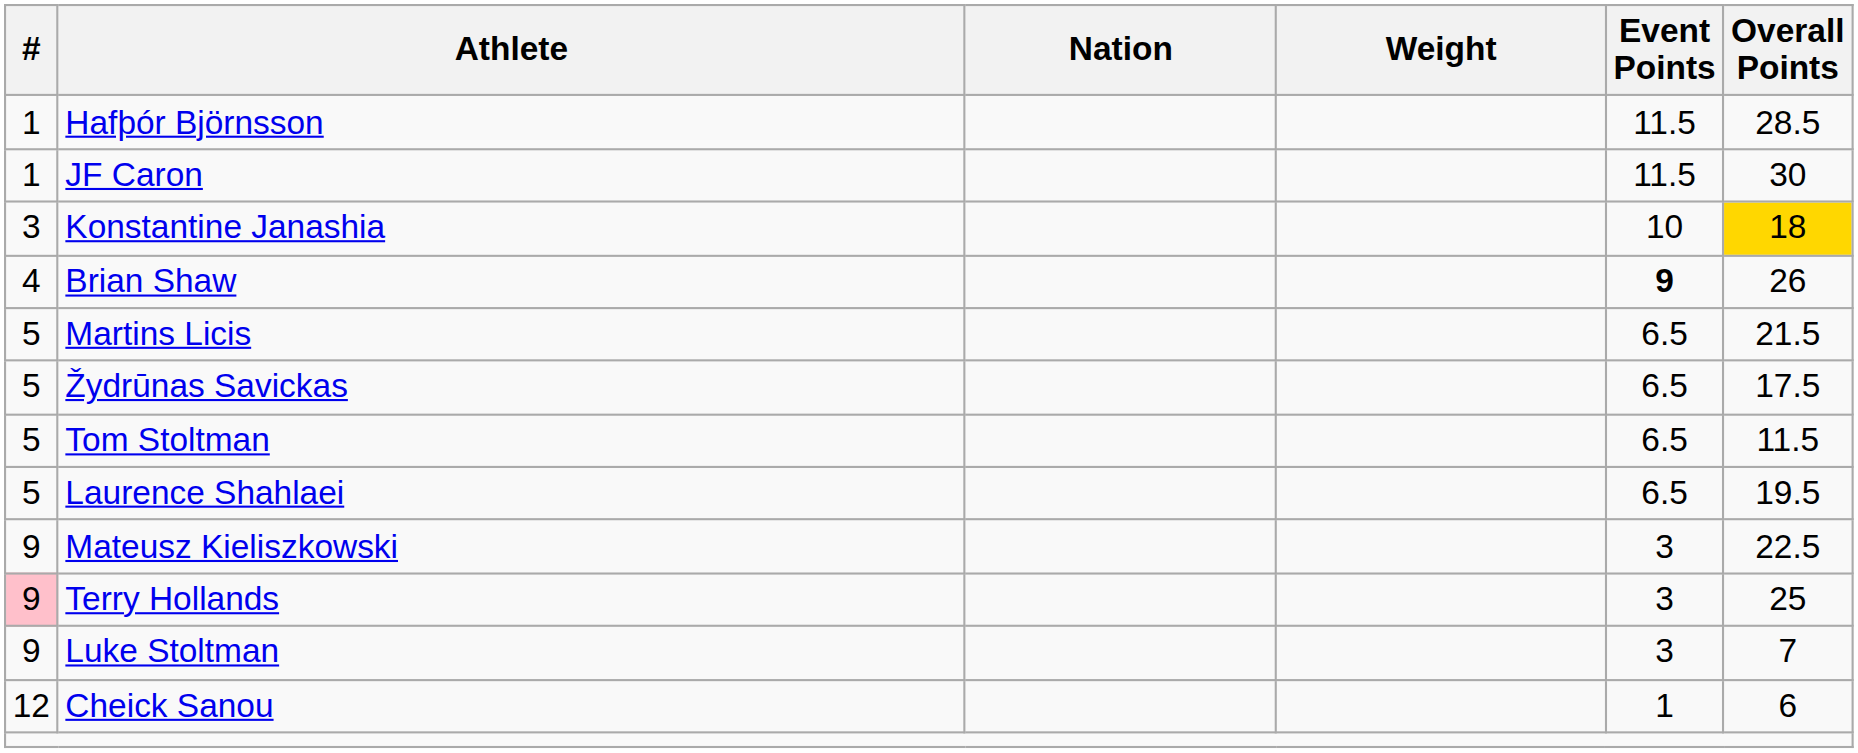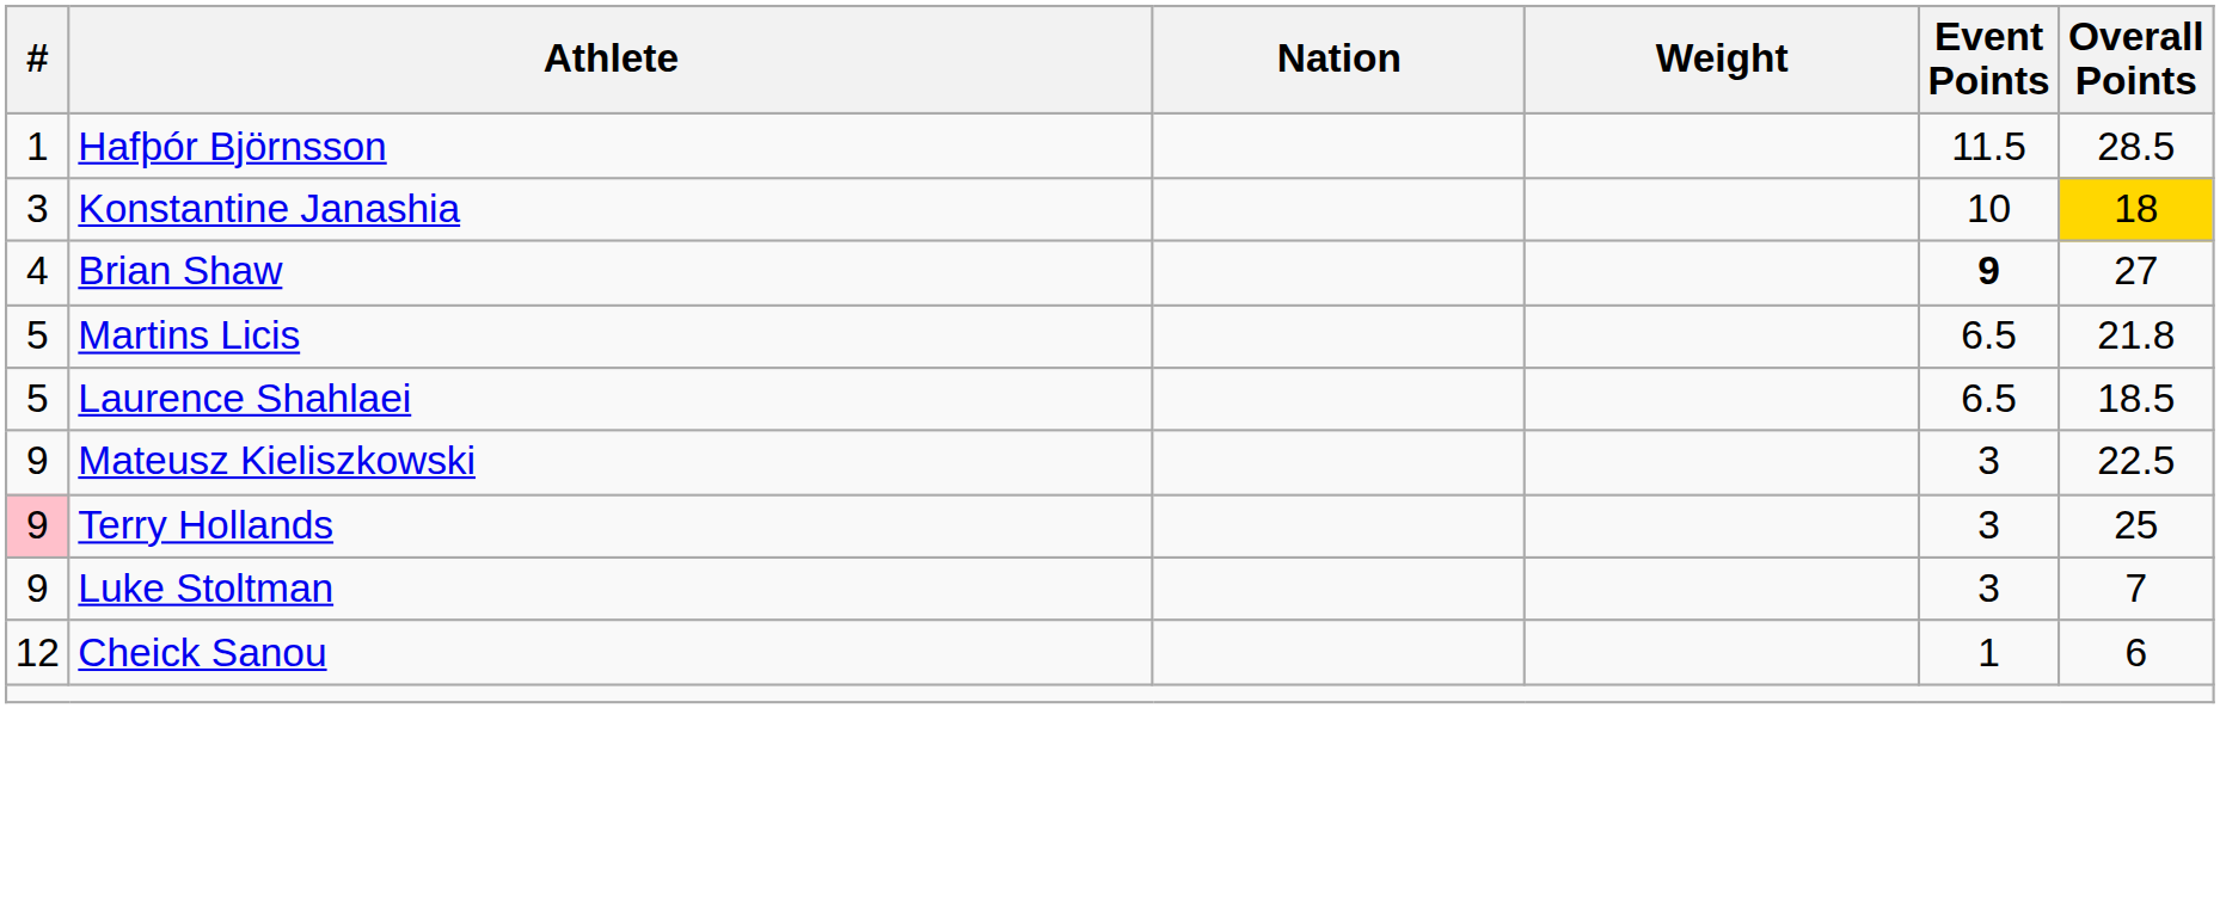- row: 1 | JF Caron | 11.5 | 30
Brian Shaw | Overall Points: 26 -> 27
Martins Licis | Overall Points: 21.5 -> 21.8
- row: 5 | Žydrūnas Savickas | 6.5 | 17.5
- row: 5 | Tom Stoltman | 6.5 | 11.5
Laurence Shahlaei | Overall Points: 19.5 -> 18.5
